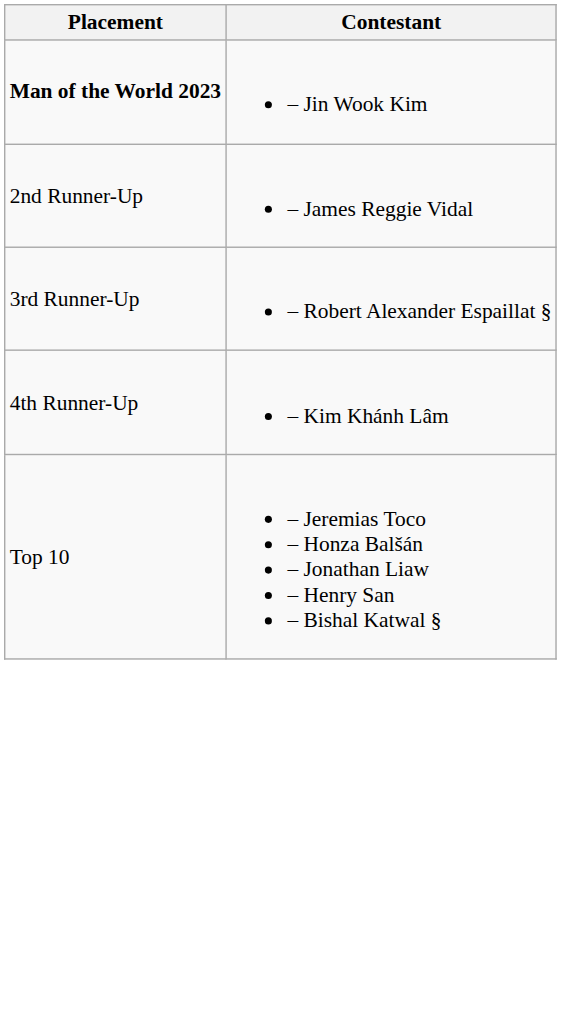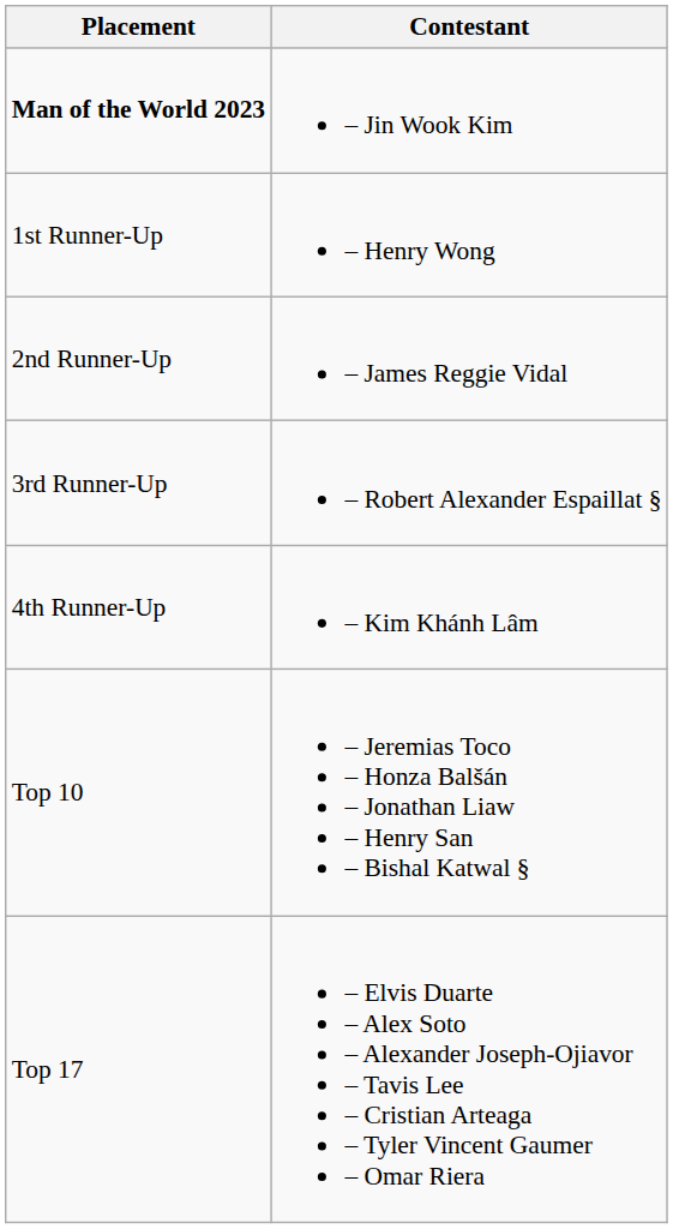+ row: 1st Runner-Up | – Henry Wong
+ row: Top 17 | – Elvis Duarte – Alex Soto – Alexander Joseph-Ojiavor – Tavis Lee – Cristian Arteaga – Tyler Vincent Gaumer – Omar Riera
